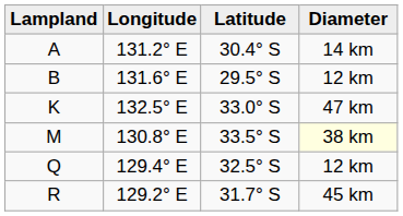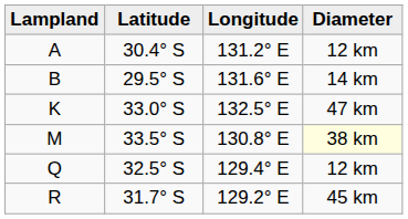columns swapped: Latitude <-> Longitude
A | Diameter: 14 km -> 12 km
B | Diameter: 12 km -> 14 km
